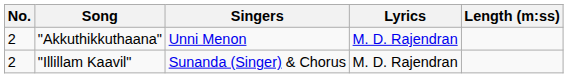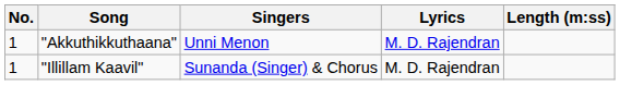"Akkuthikkuthaana" | No.: 2 -> 1
"Illillam Kaavil" | No.: 2 -> 1
